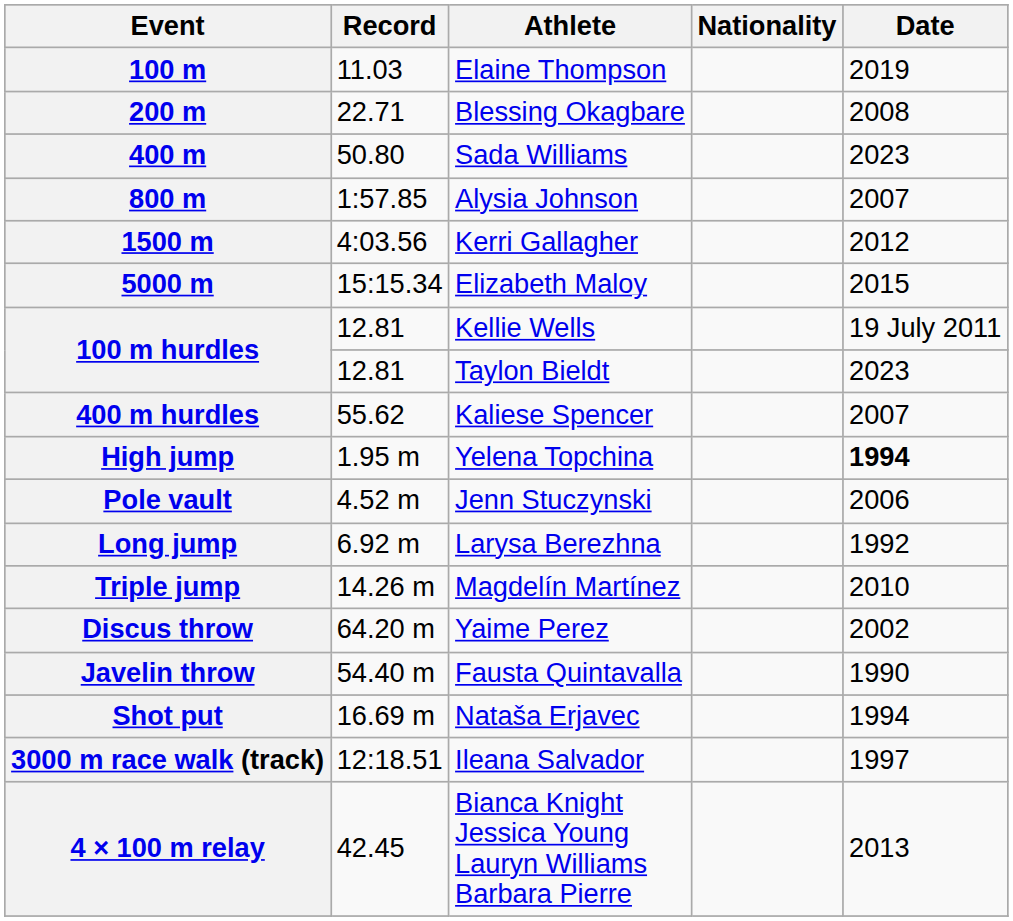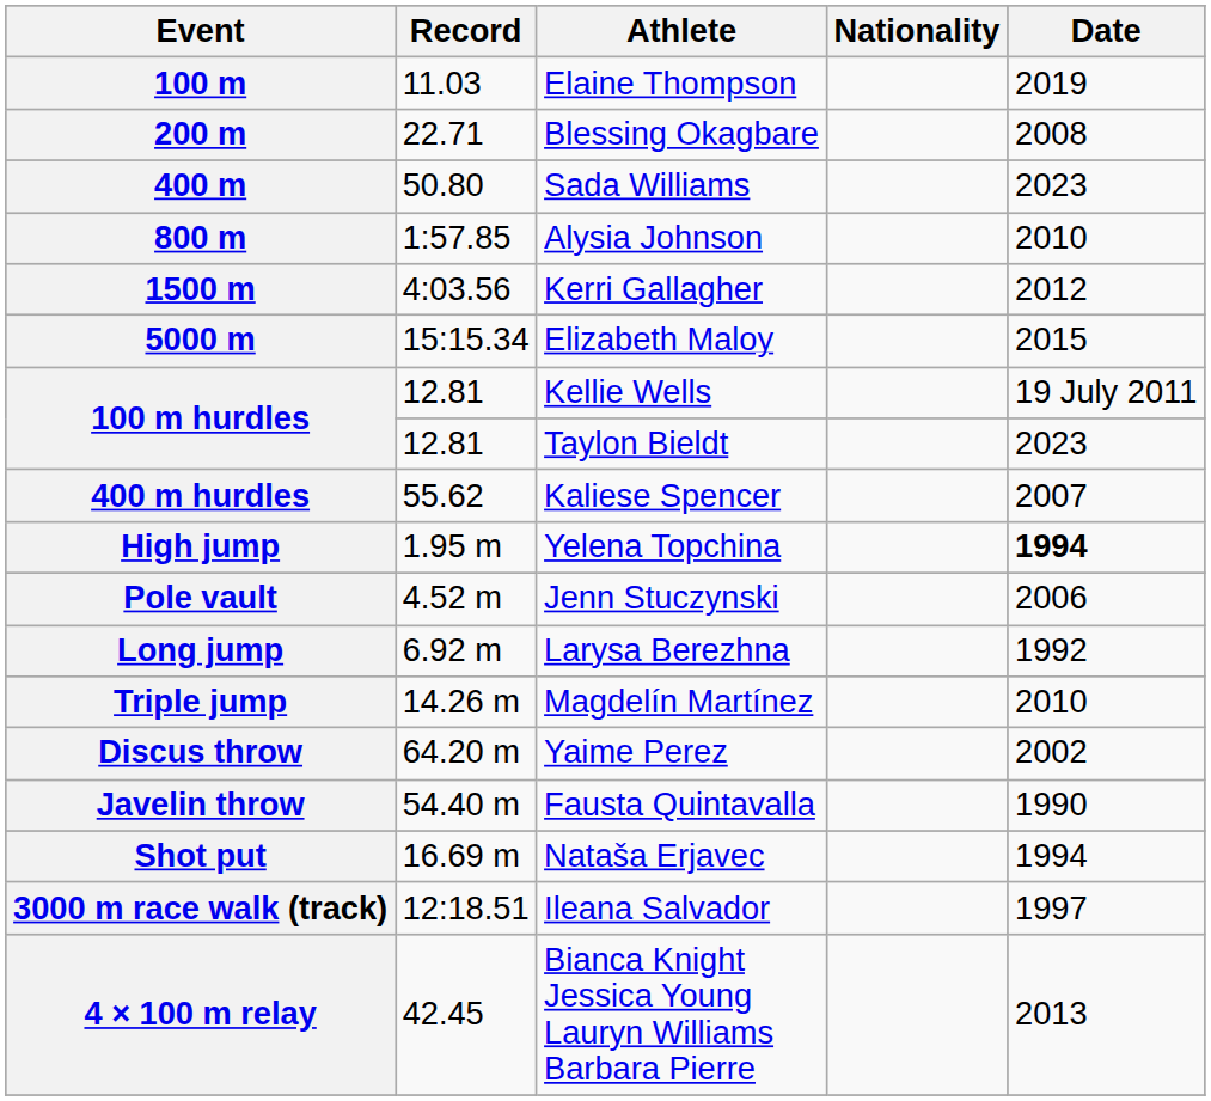800 m | Date: 2007 -> 2010
